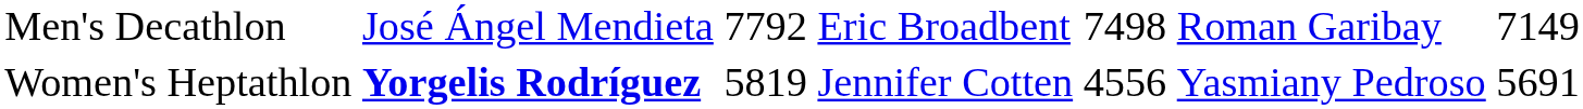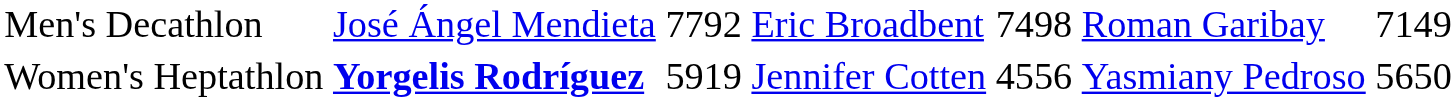Women's Heptathlon | column 3: 5819 -> 5919
Women's Heptathlon | column 7: 5691 -> 5650
